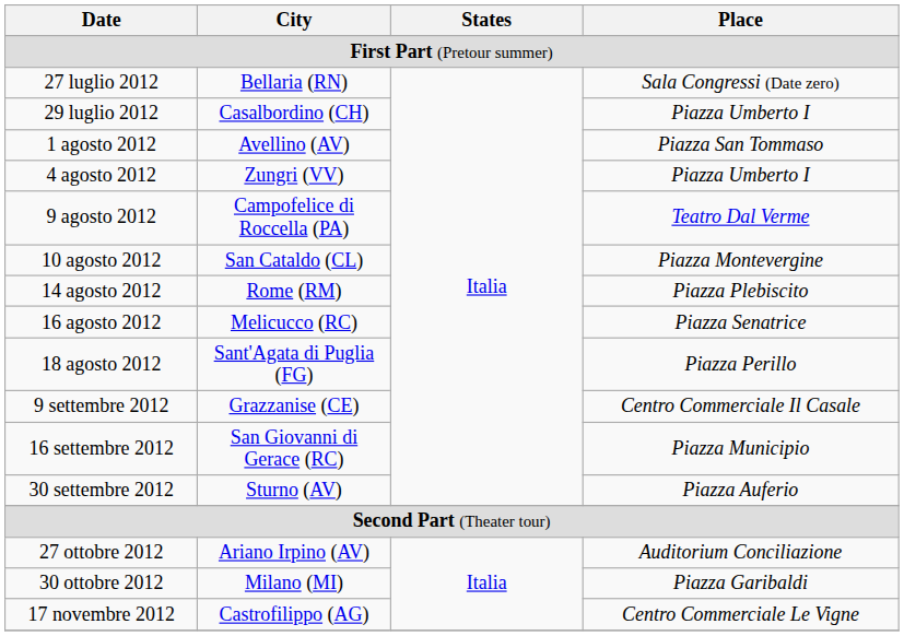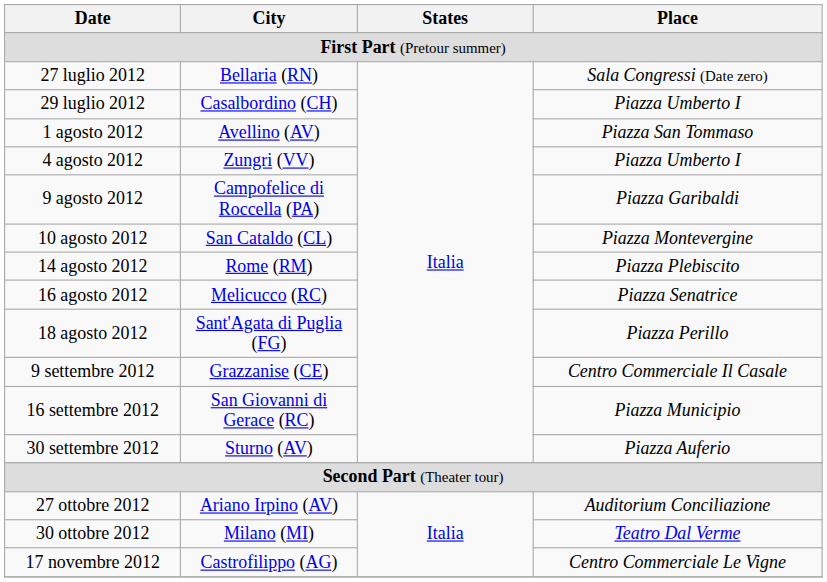9 agosto 2012 | Place: Teatro Dal Verme -> Piazza Garibaldi
30 ottobre 2012 | Place: Piazza Garibaldi -> Teatro Dal Verme
